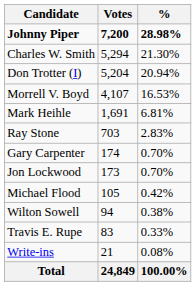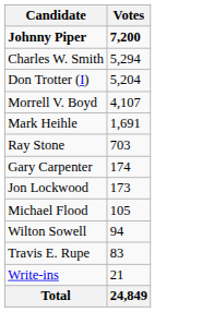- column: % | 28.98% | 21.30% | 20.94% | 16.53% | 6.81% | 2.83% | 0.70% | 0.70% | 0.42% | 0.38% | 0.33% | 0.08% | 100.00%
